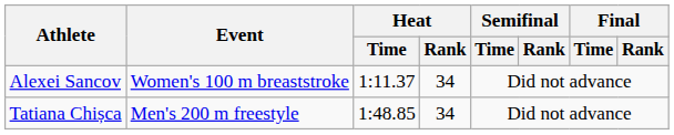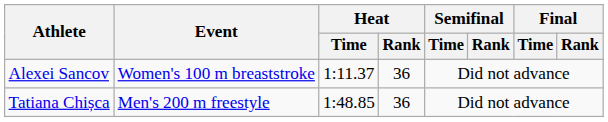Alexei Sancov | Heat / Rank: 34 -> 36
Tatiana Chișca | Heat / Rank: 34 -> 36
